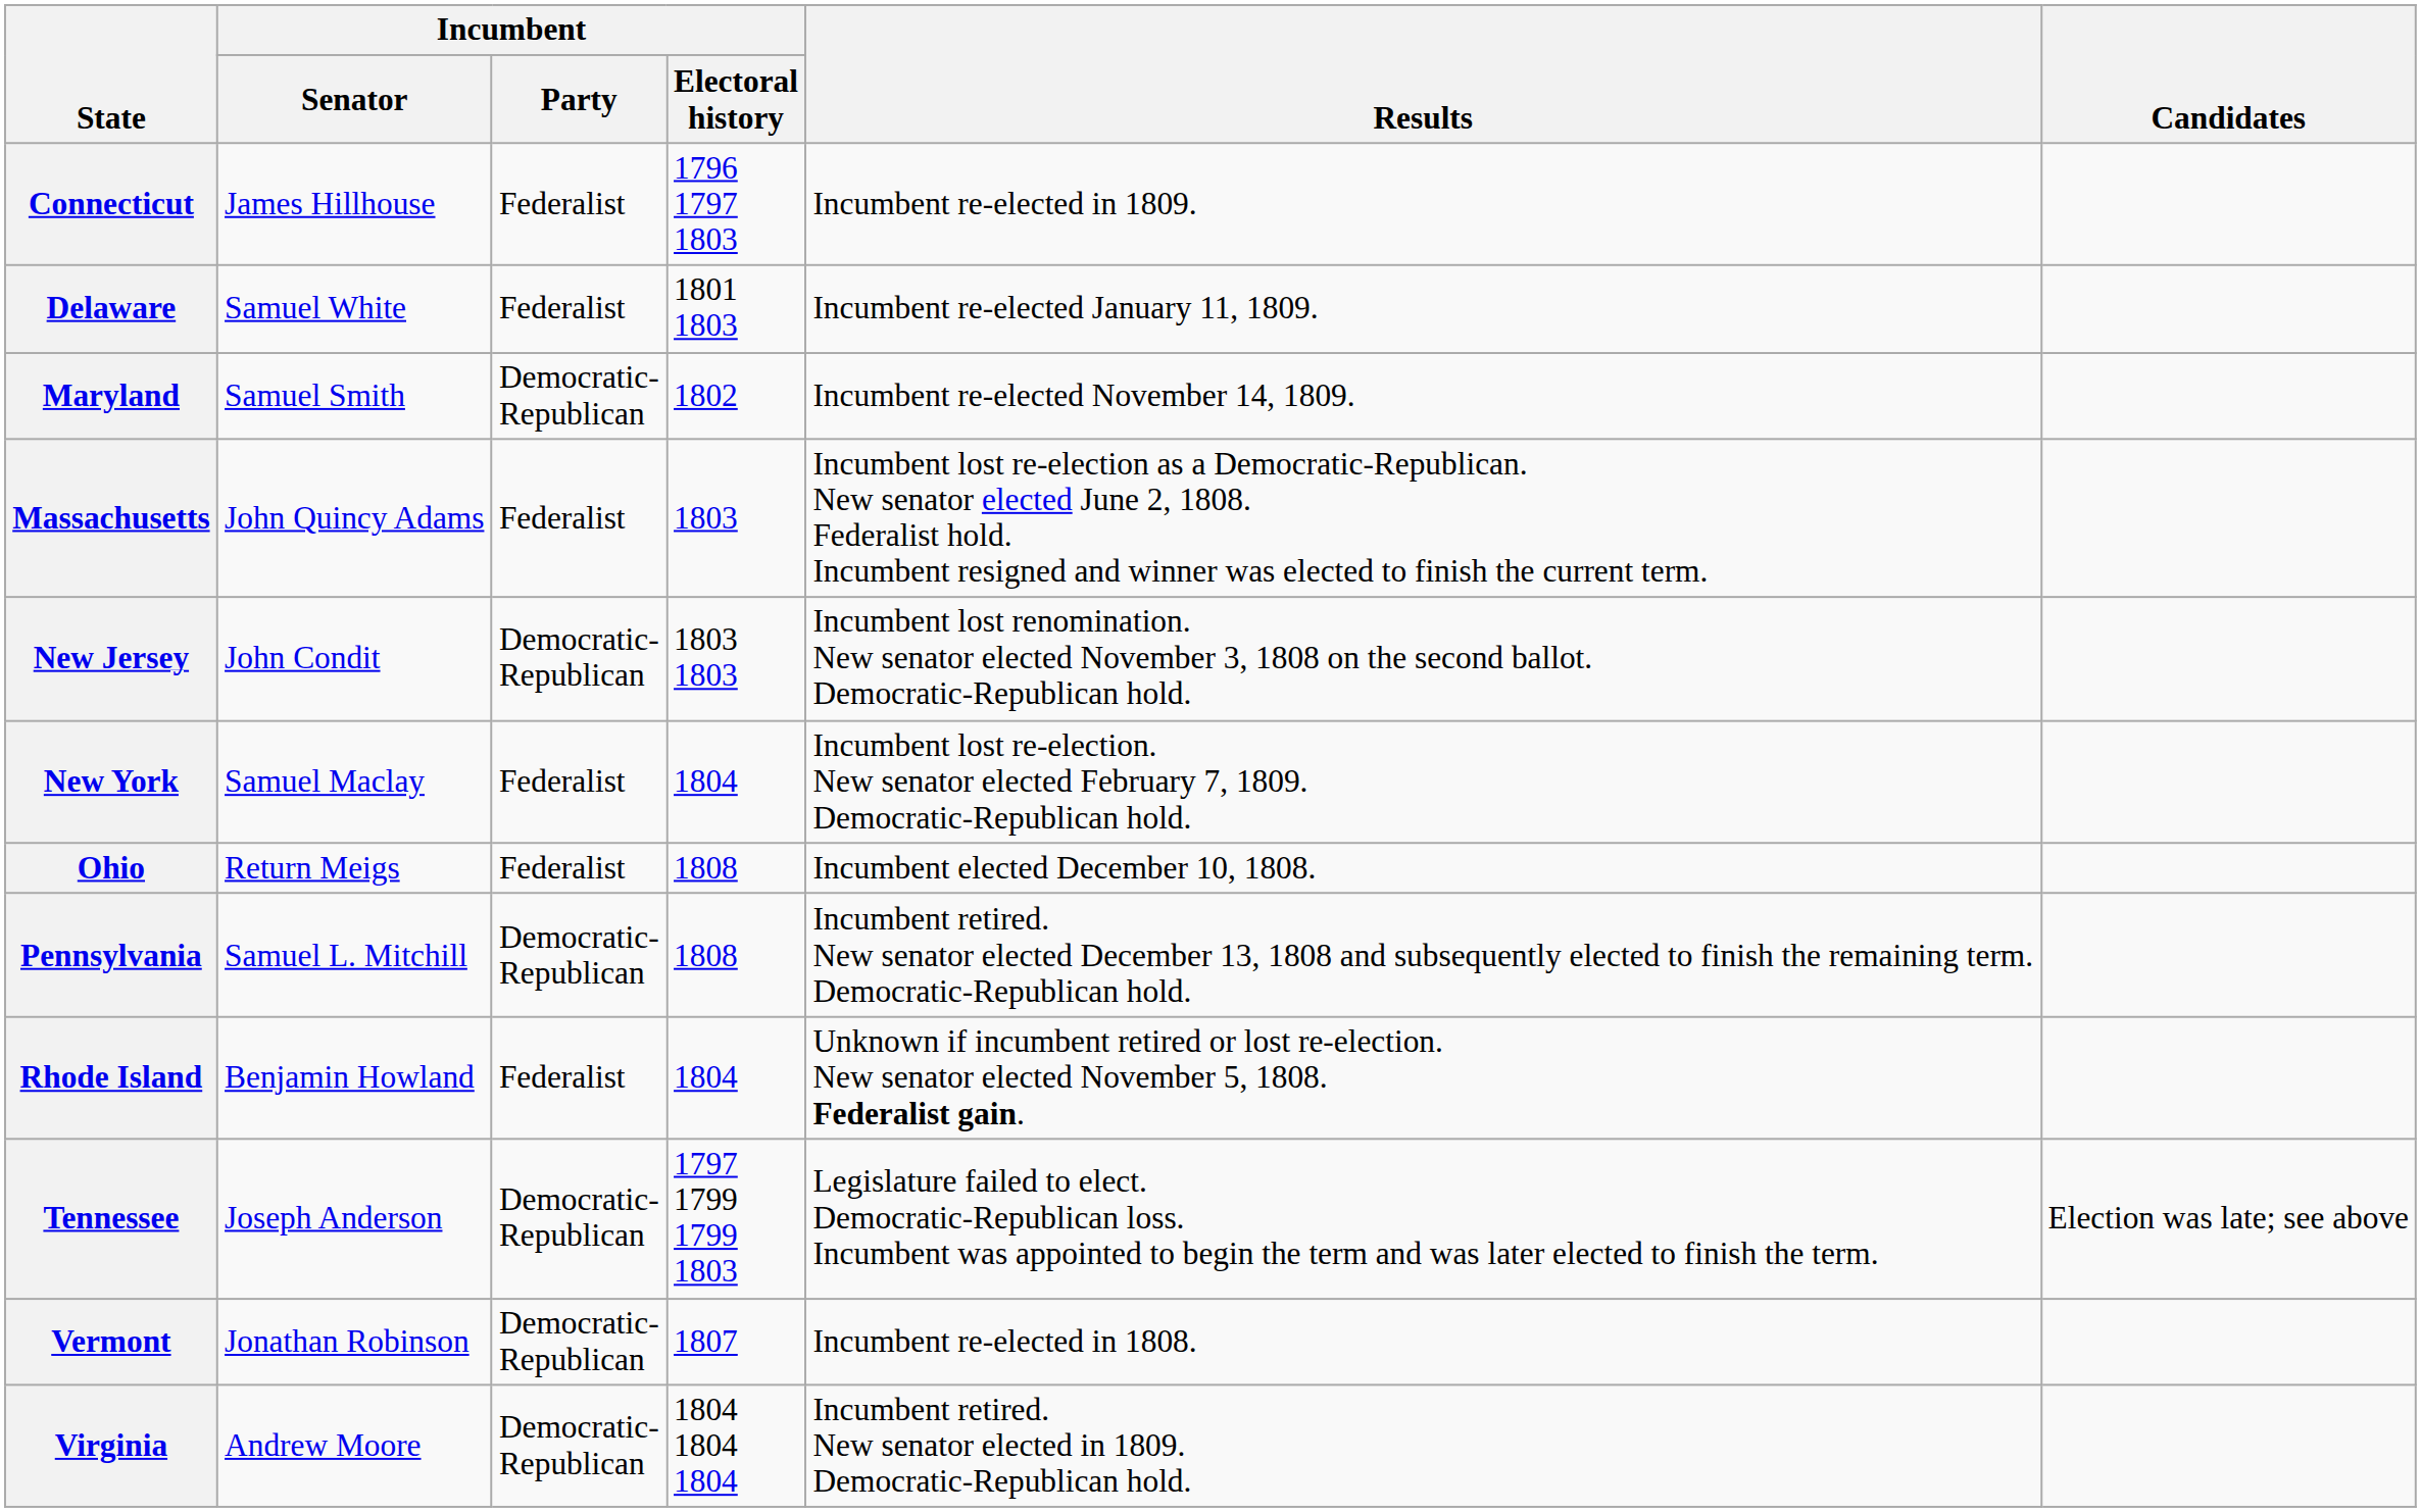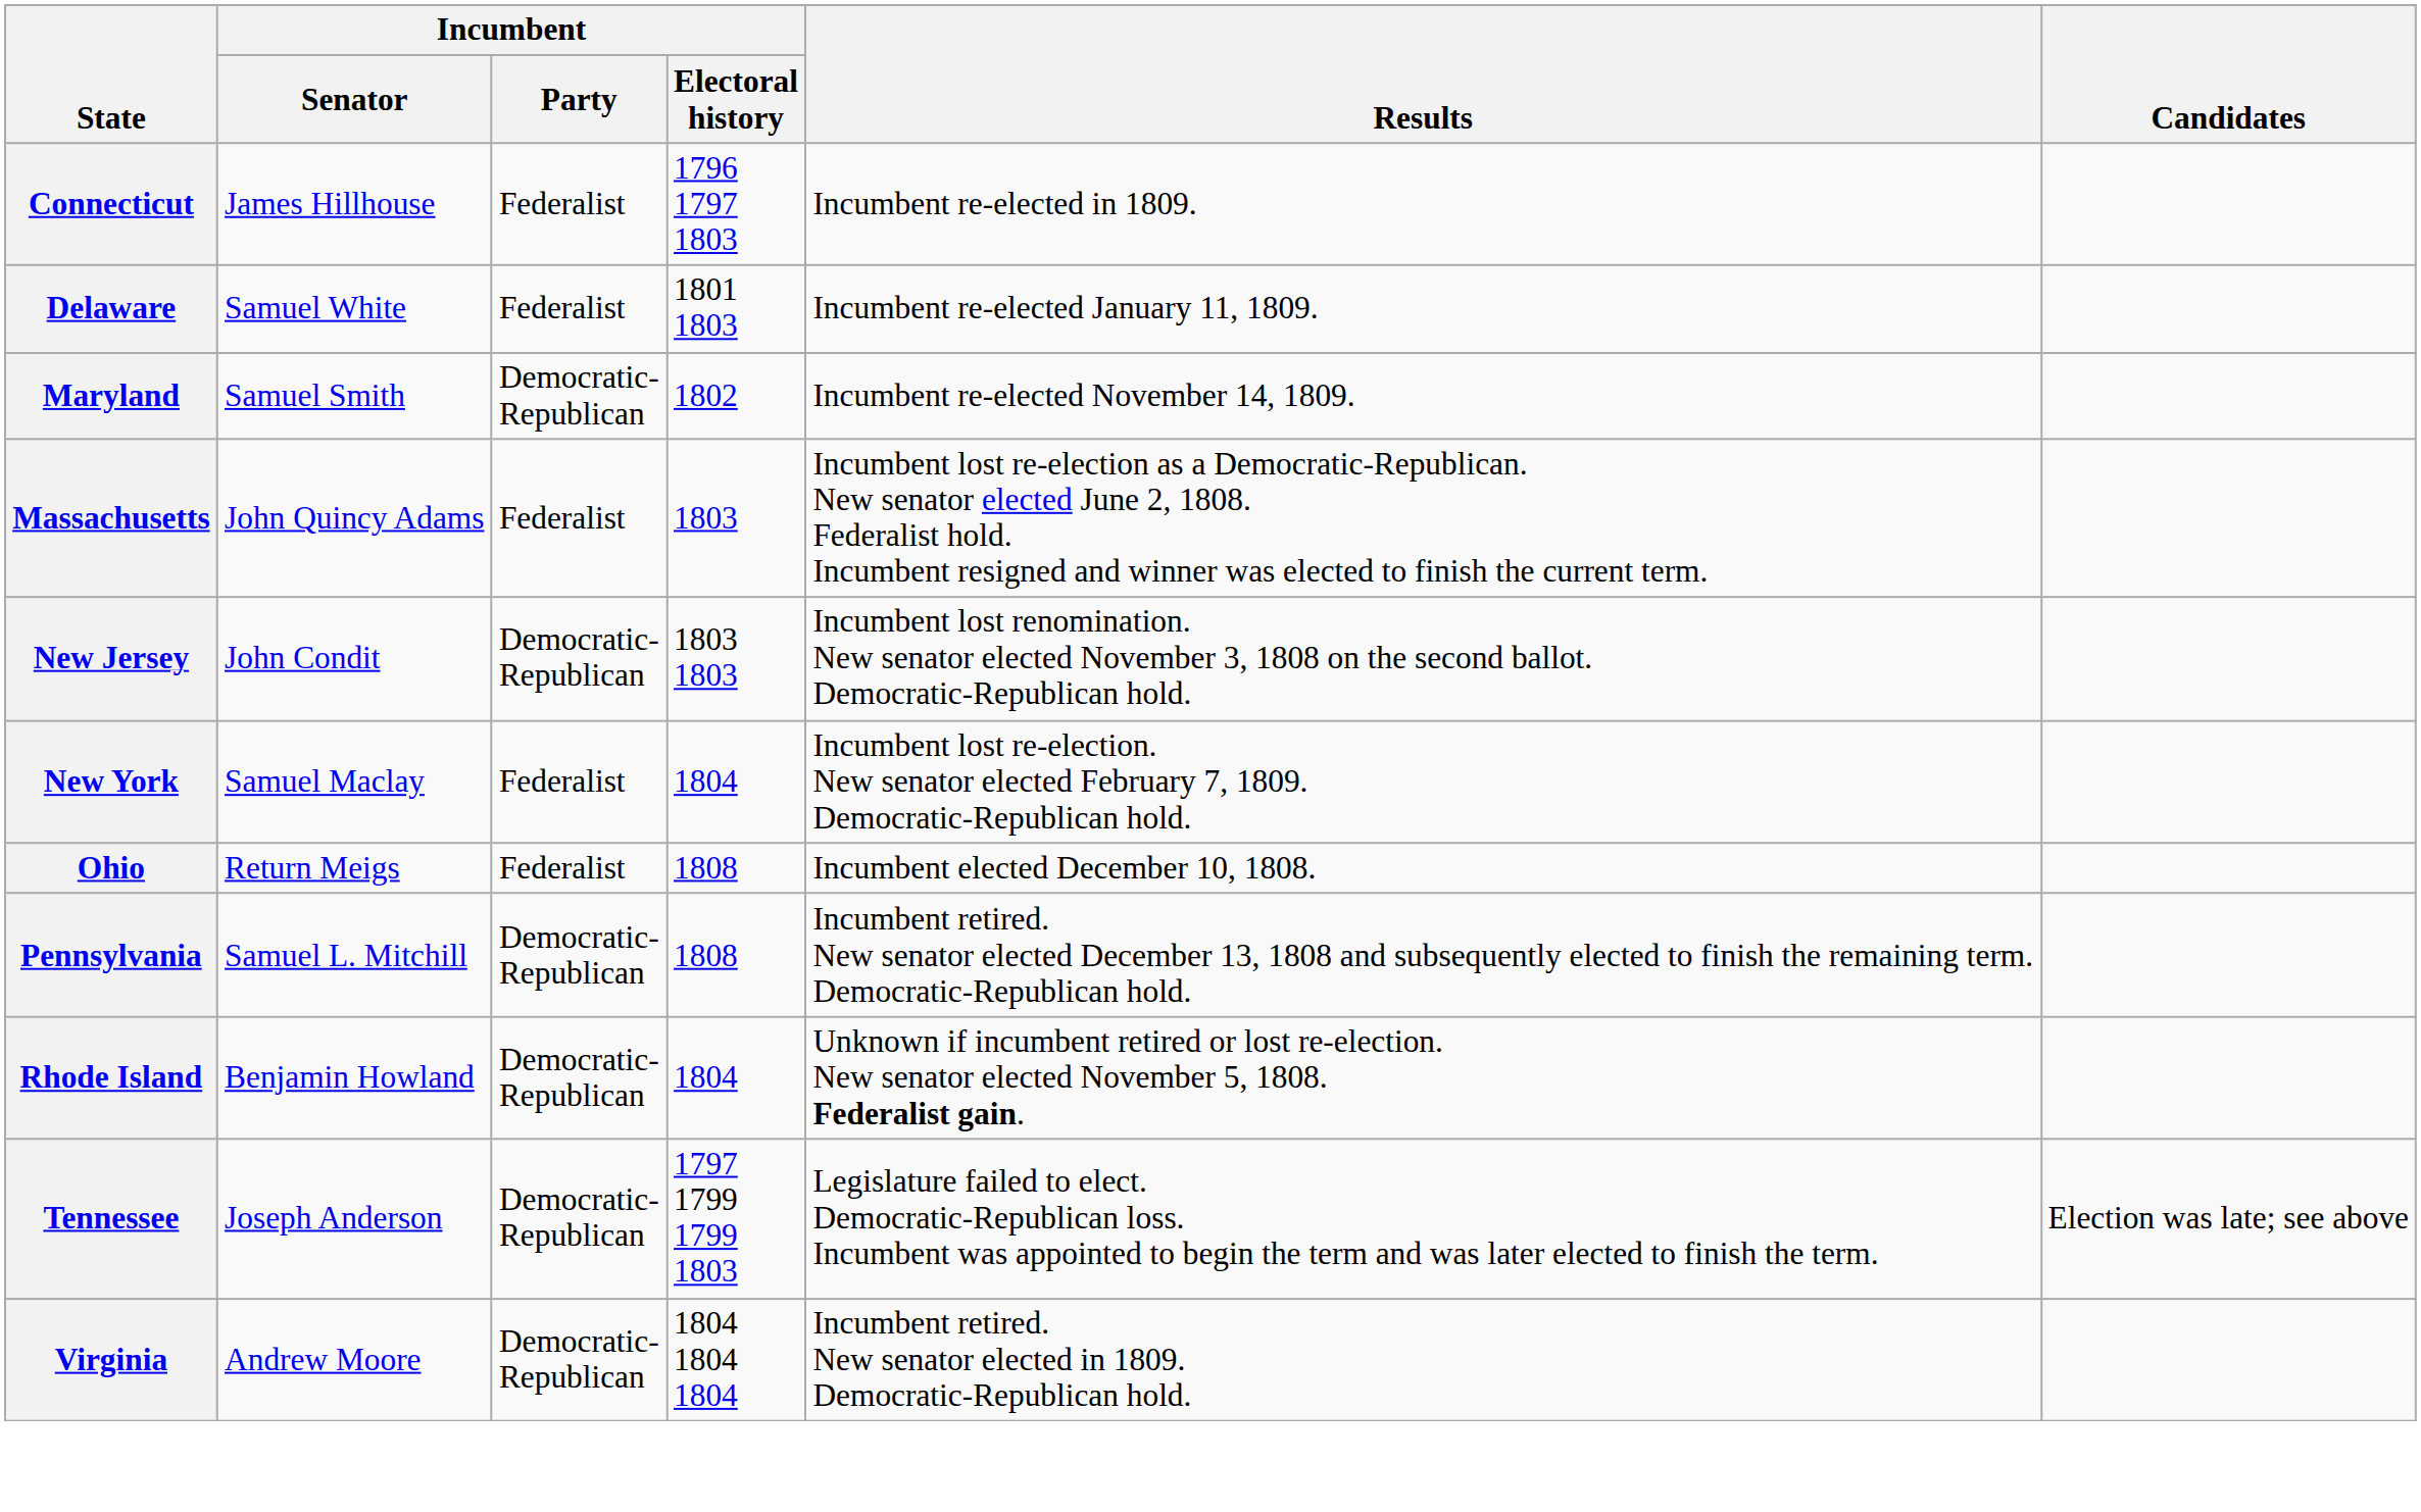Rhode Island | Incumbent / Party: Federalist -> Democratic- Republican
- row: Vermont | Jonathan Robinson | Democratic- Republican | 1807 | Incumbent re-elected in 1808.
